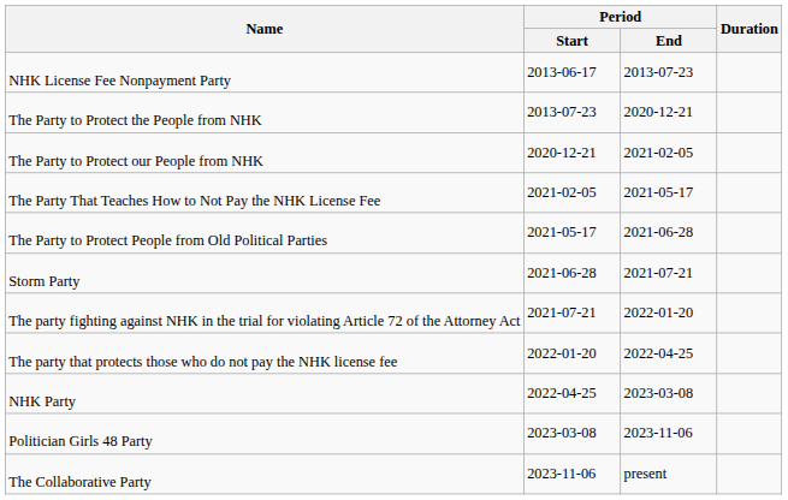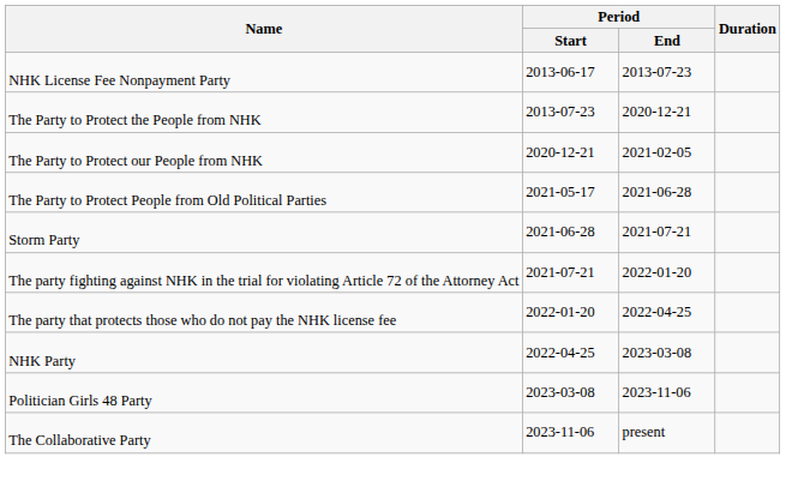- row: The Party That Teaches How to Not Pay the NHK License Fee | 2021-02-05 | 2021-05-17
